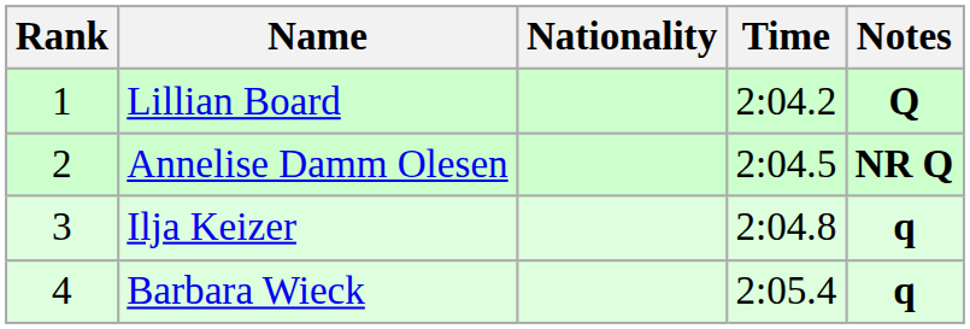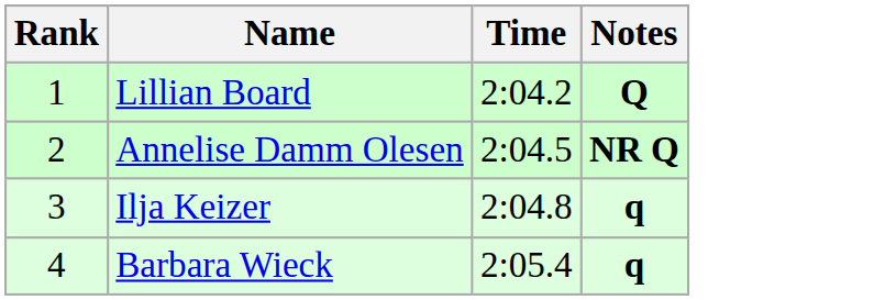- column: Nationality
